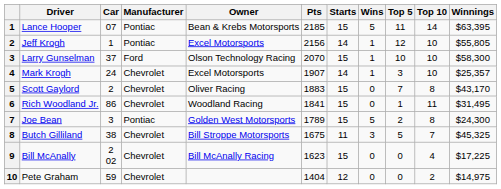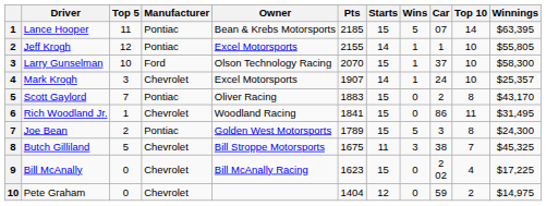columns swapped: Car <-> Top 5
Jeff Krogh | Pts: 2156 -> 2155
Scott Gaylord | Manufacturer: Chevrolet -> Pontiac
